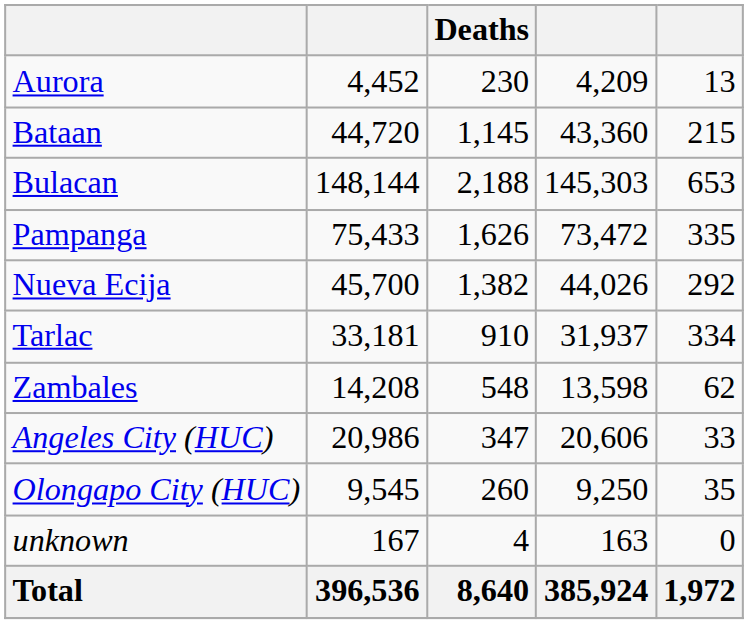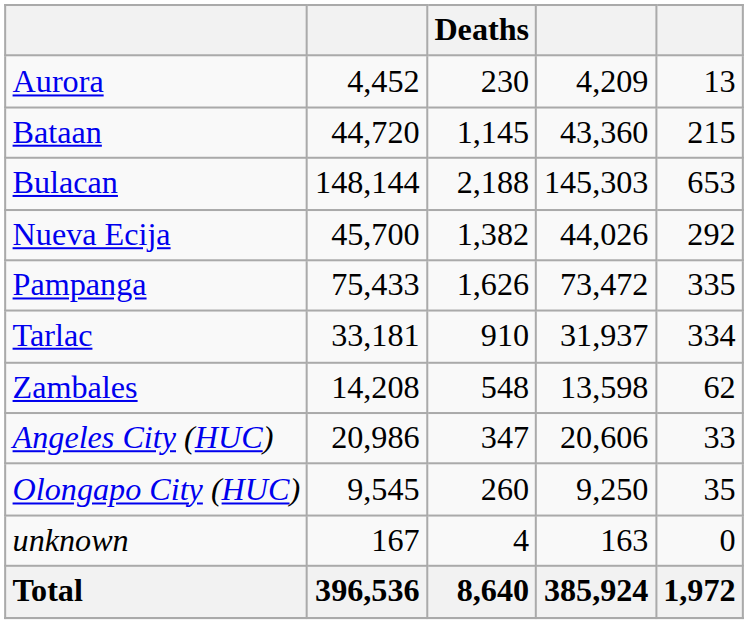rows swapped: Nueva Ecija <-> Pampanga
